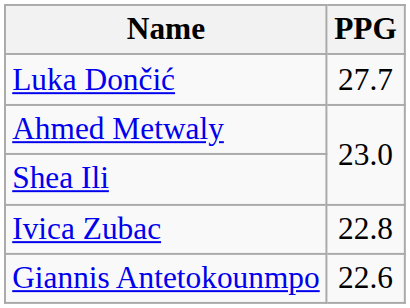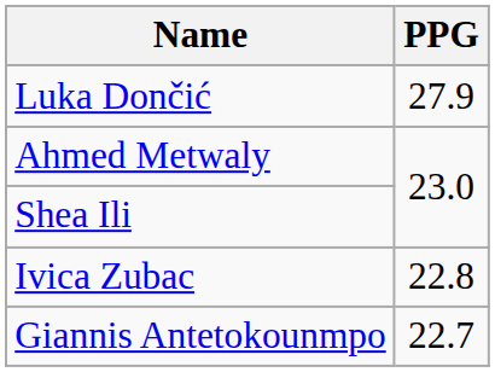Luka Dončić | PPG: 27.7 -> 27.9
Giannis Antetokounmpo | PPG: 22.6 -> 22.7
